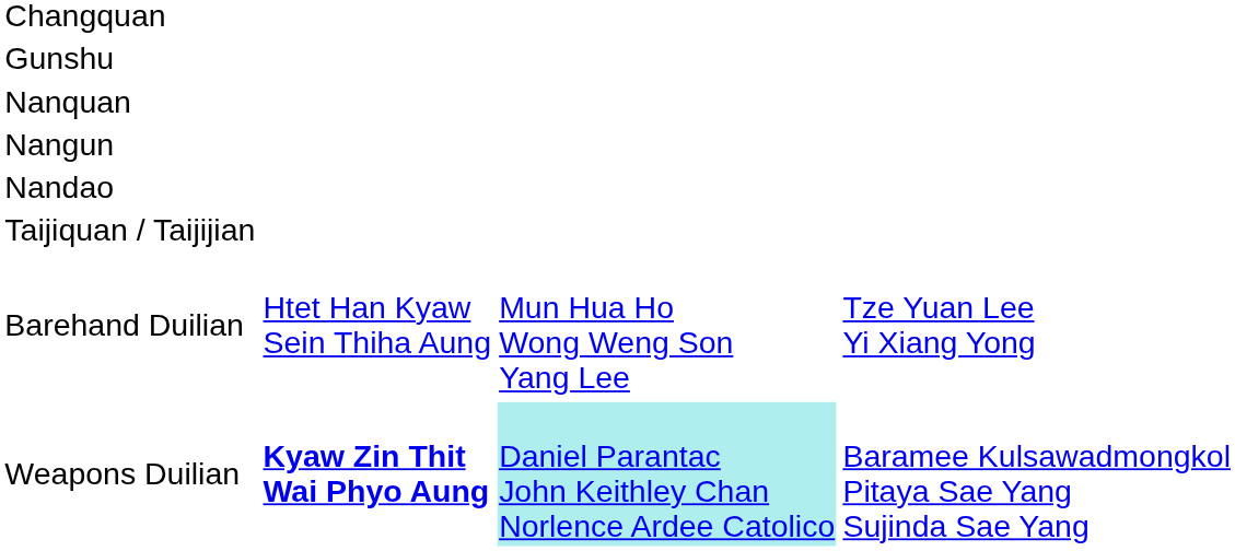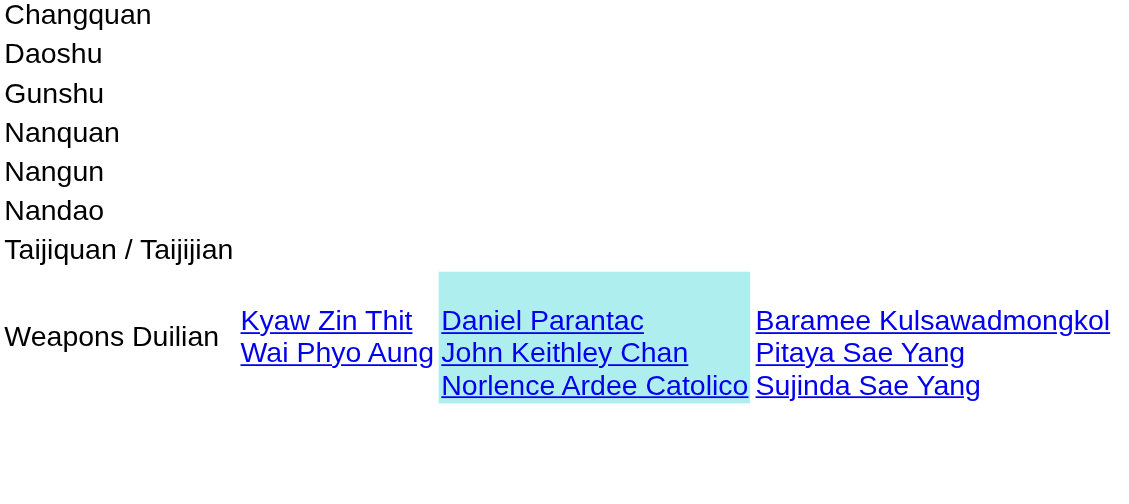+ row: Daoshu
- row: Barehand Duilian | Htet Han Kyaw Sein Thiha Aung | Mun Hua Ho Wong Weng Son Yang Lee | Tze Yuan Lee Yi Xiang Yong
Weapons Duilian | column 2: bold -> normal
